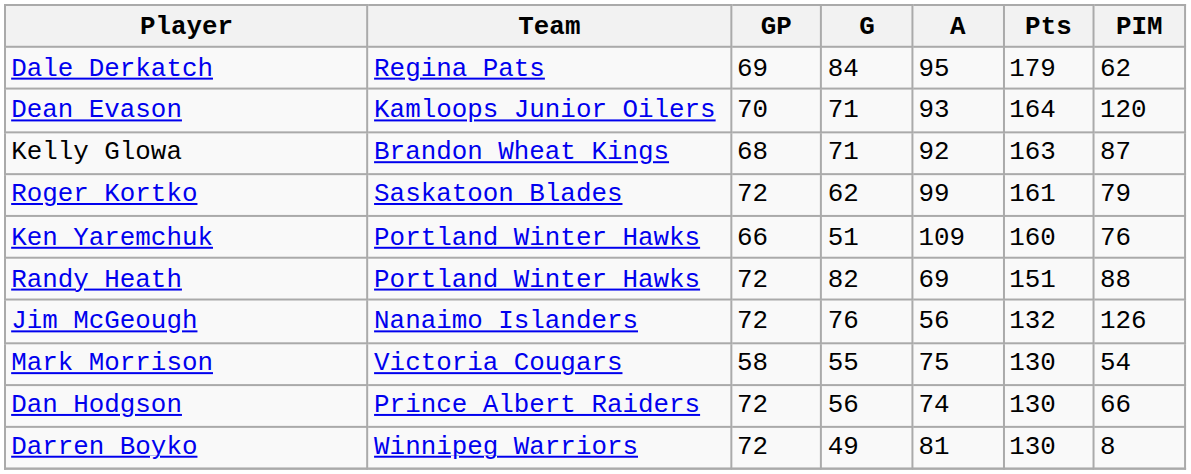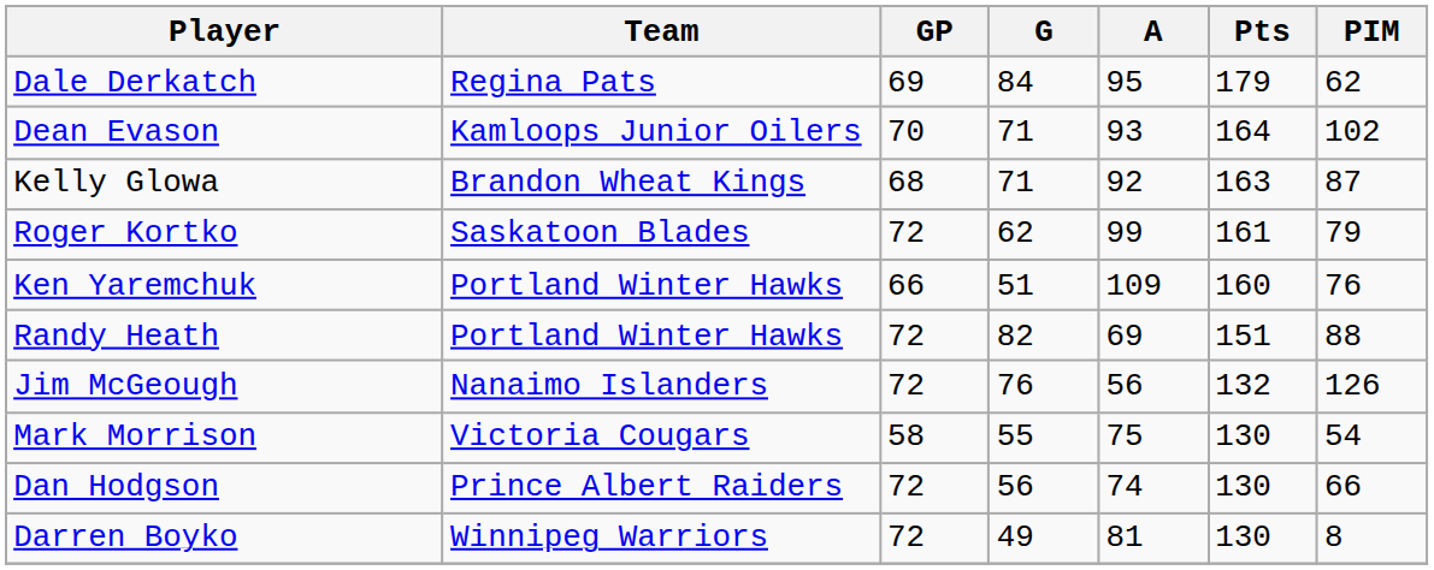Dean Evason | PIM: 120 -> 102
